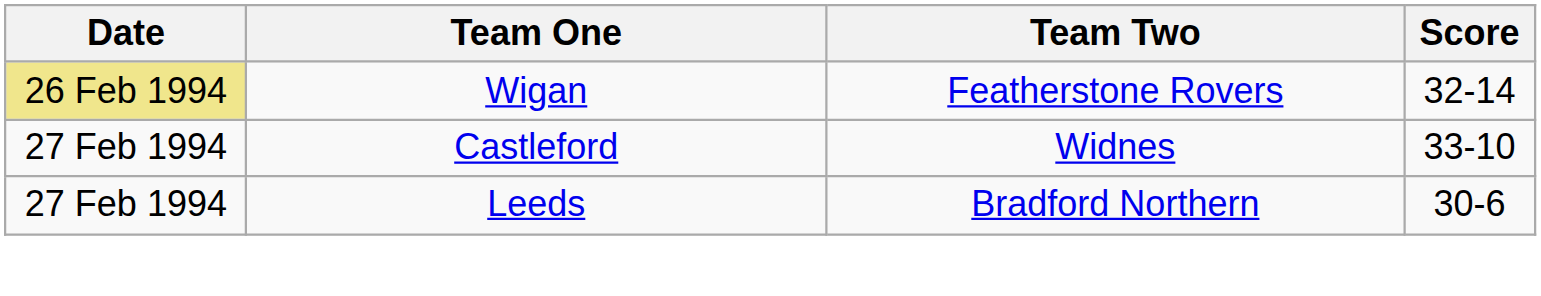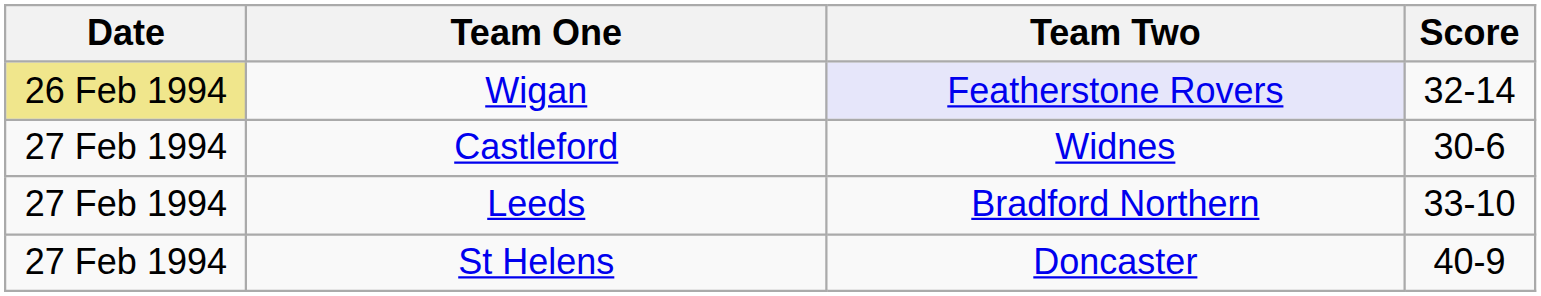Wigan | Team Two: no background -> lavender background
Castleford | Score: 33-10 -> 30-6
Leeds | Score: 30-6 -> 33-10
+ row: 27 Feb 1994 | St Helens | Doncaster | 40-9
